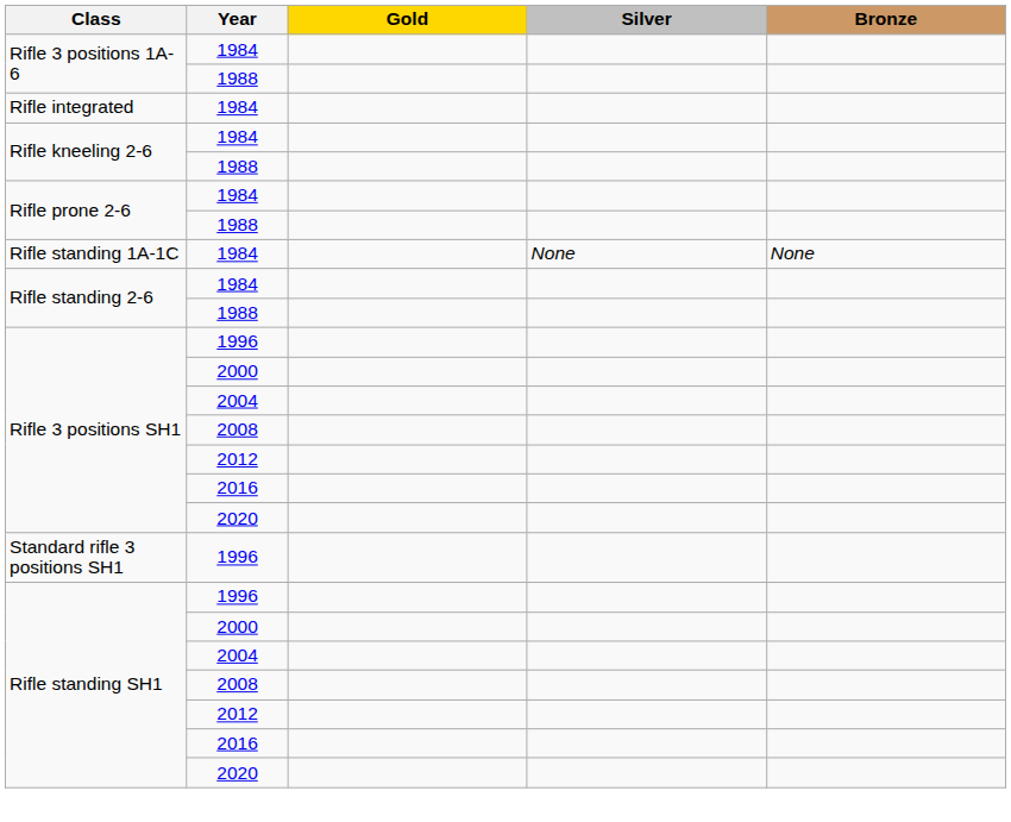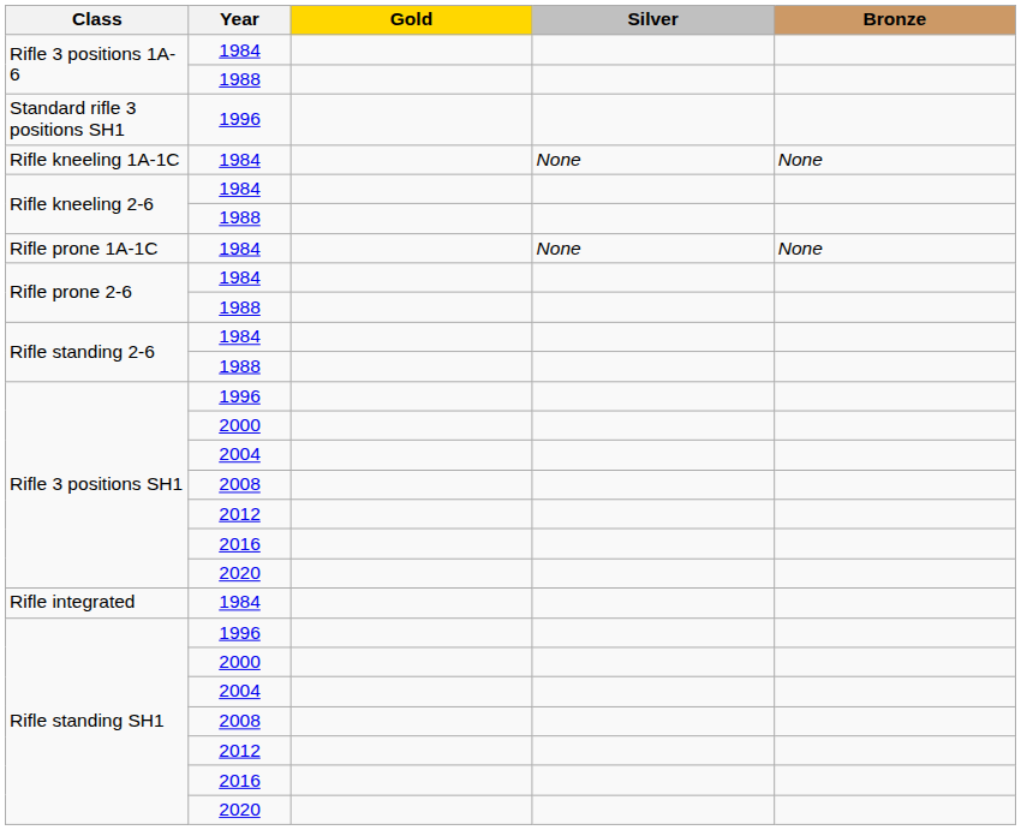rows swapped: Rifle integrated <-> Standard rifle 3 positions SH1
+ row: Rifle kneeling 1A-1C | 1984 | None | None
+ row: Rifle prone 1A-1C | 1984 | None | None
- row: Rifle standing 1A-1C | 1984 | None | None
